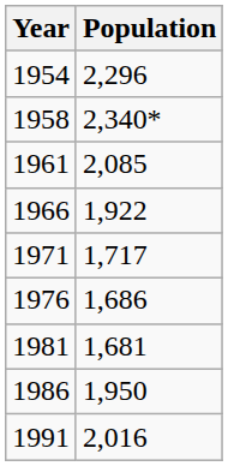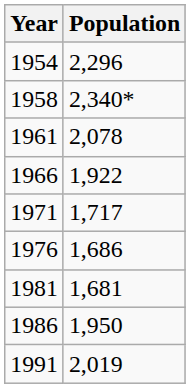1961 | Population: 2,085 -> 2,078
1991 | Population: 2,016 -> 2,019
